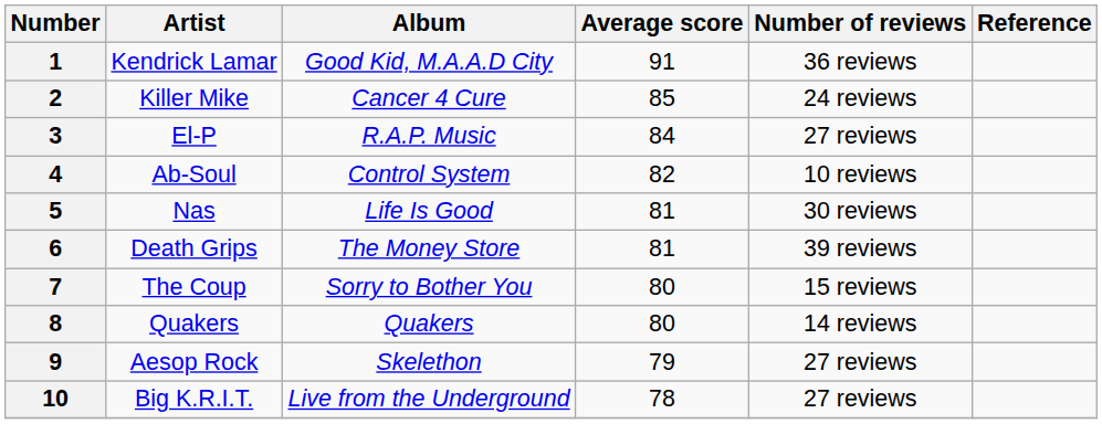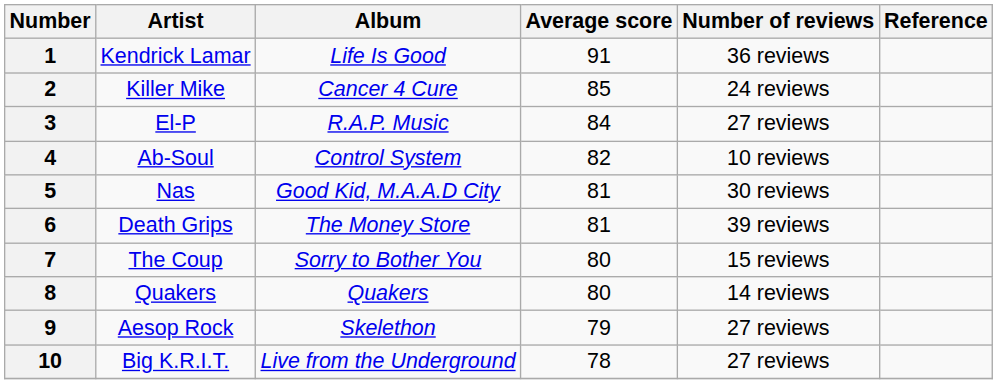1 | Album: Good Kid, M.A.A.D City -> Life Is Good
5 | Album: Life Is Good -> Good Kid, M.A.A.D City
